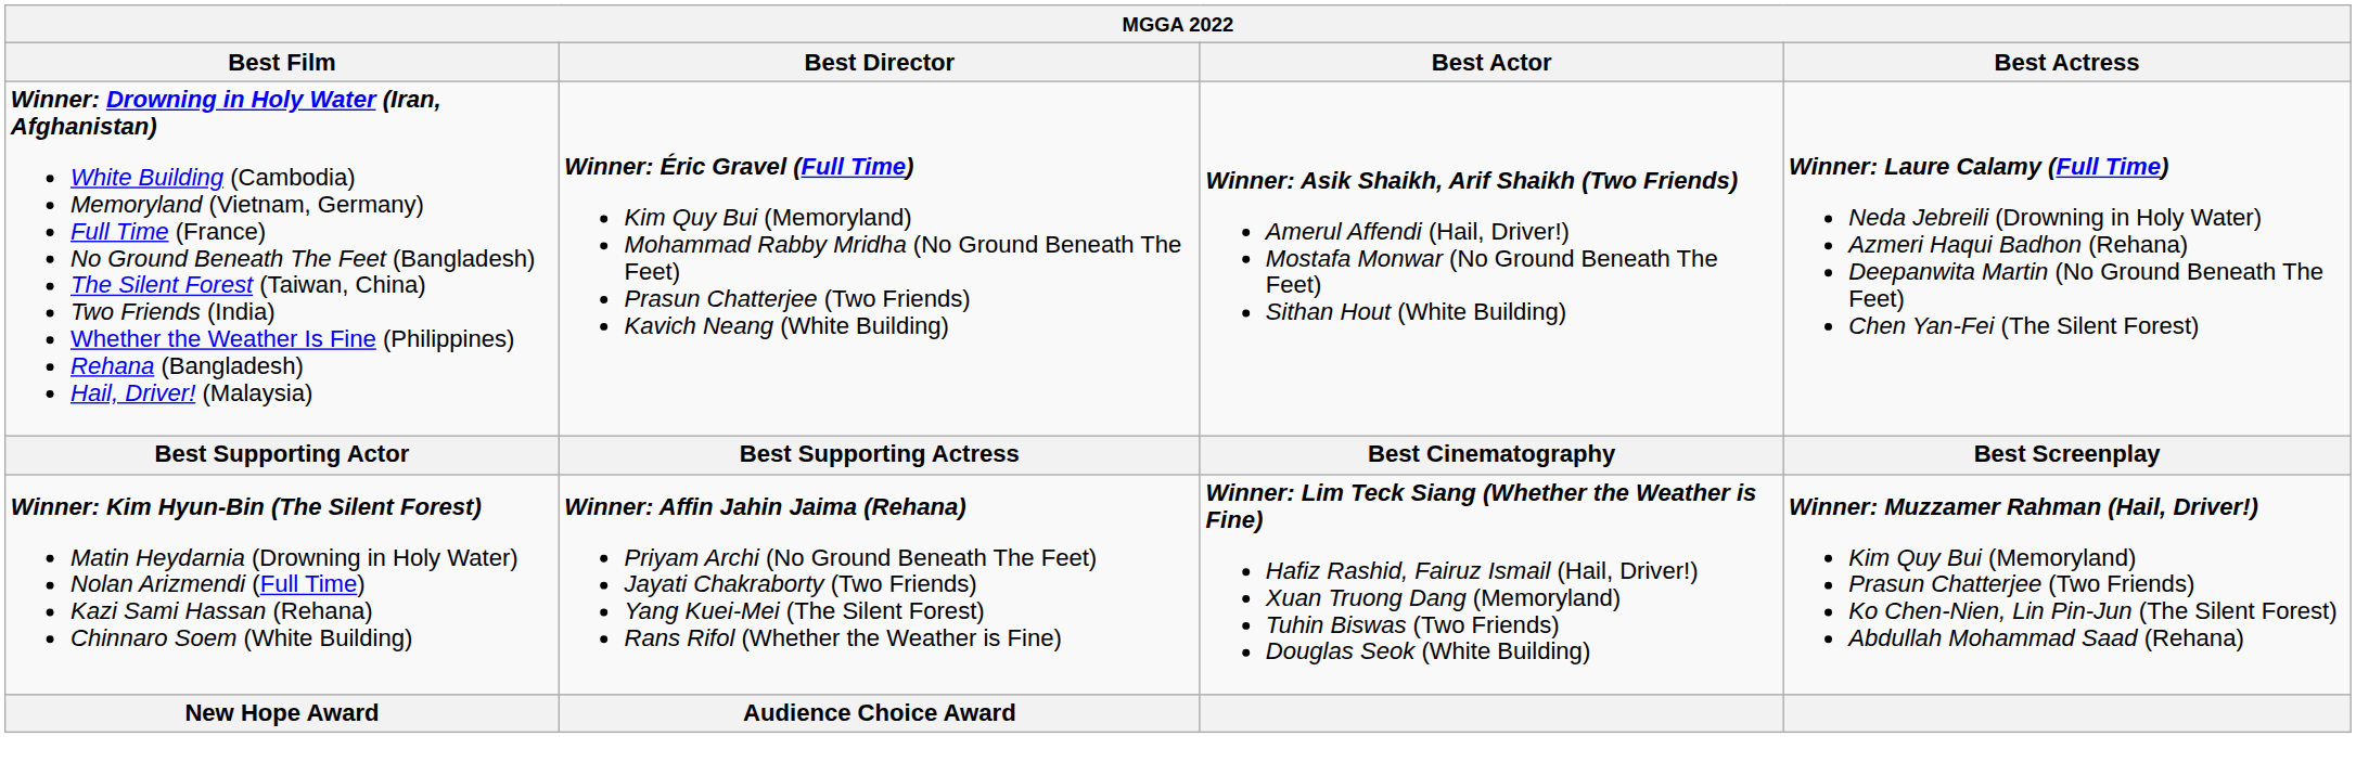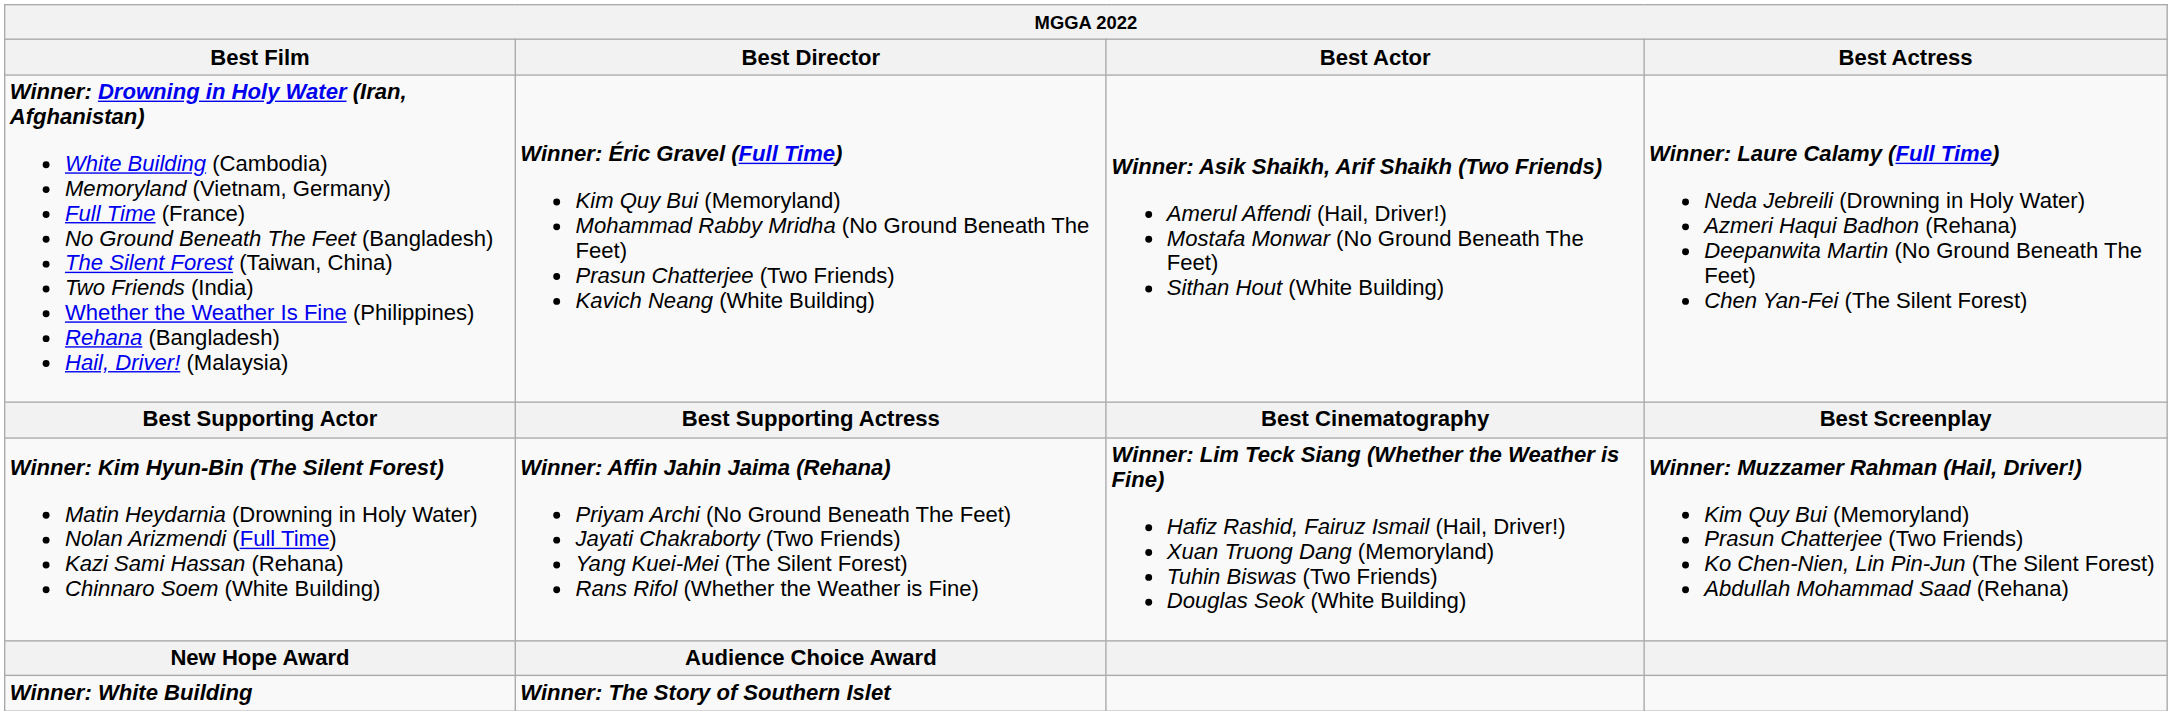+ row: Winner: White Building | Winner: The Story of Southern Islet
